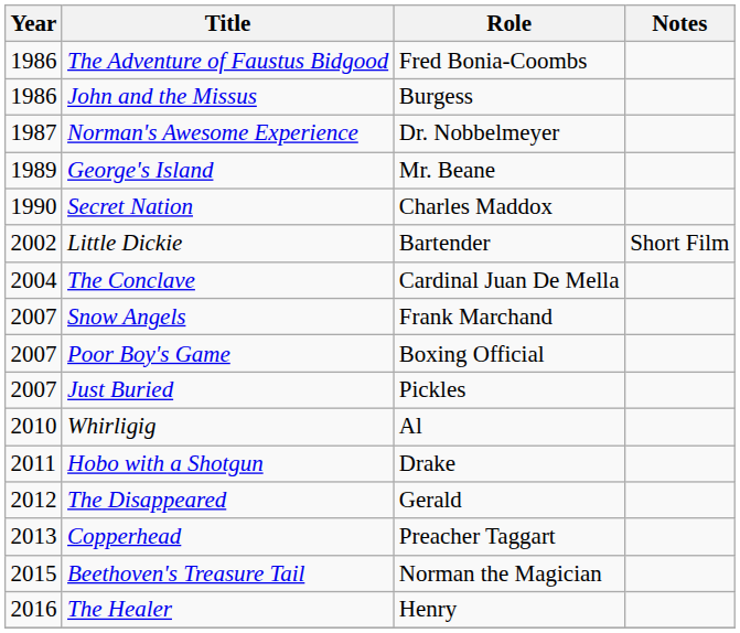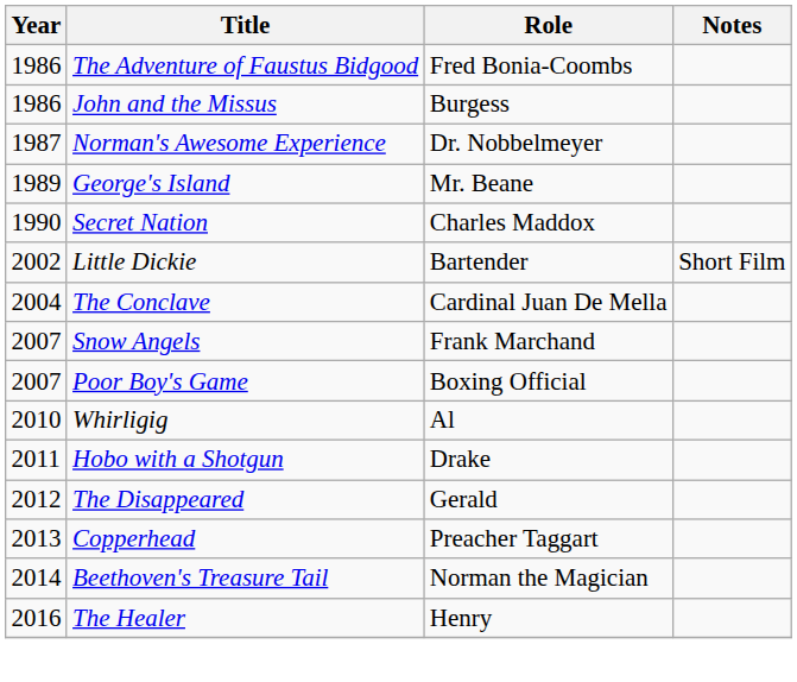- row: 2007 | Just Buried | Pickles
Beethoven's Treasure Tail | Year: 2015 -> 2014
